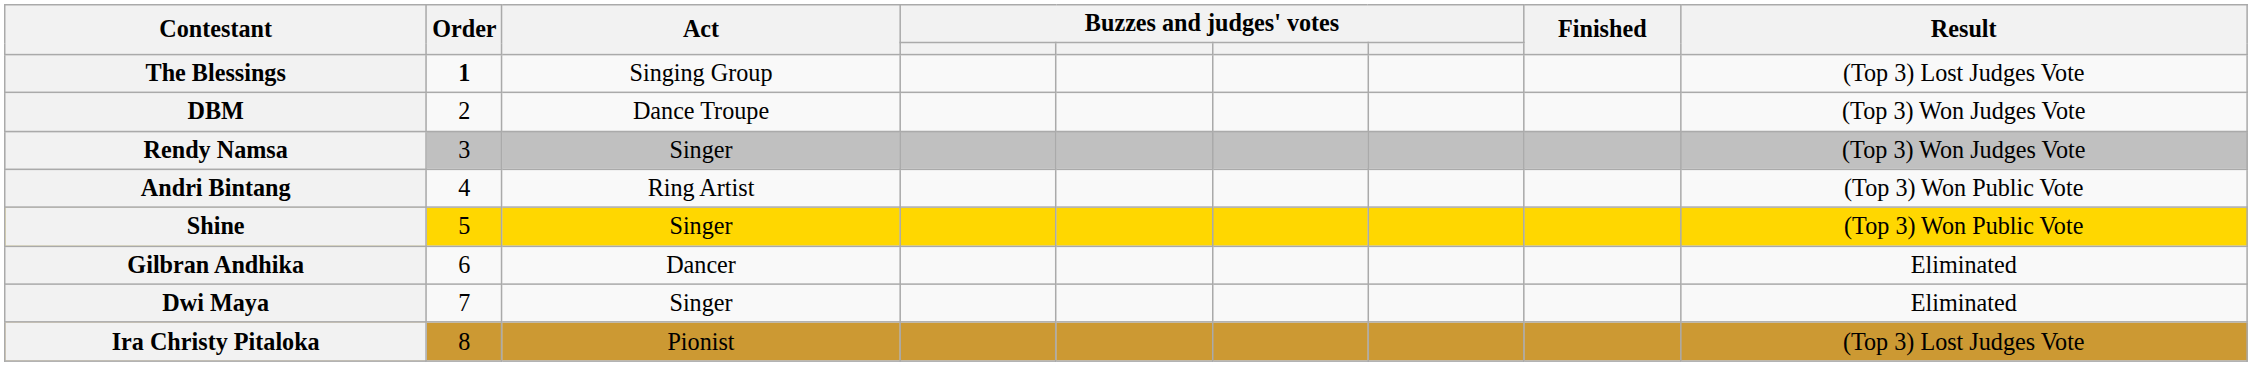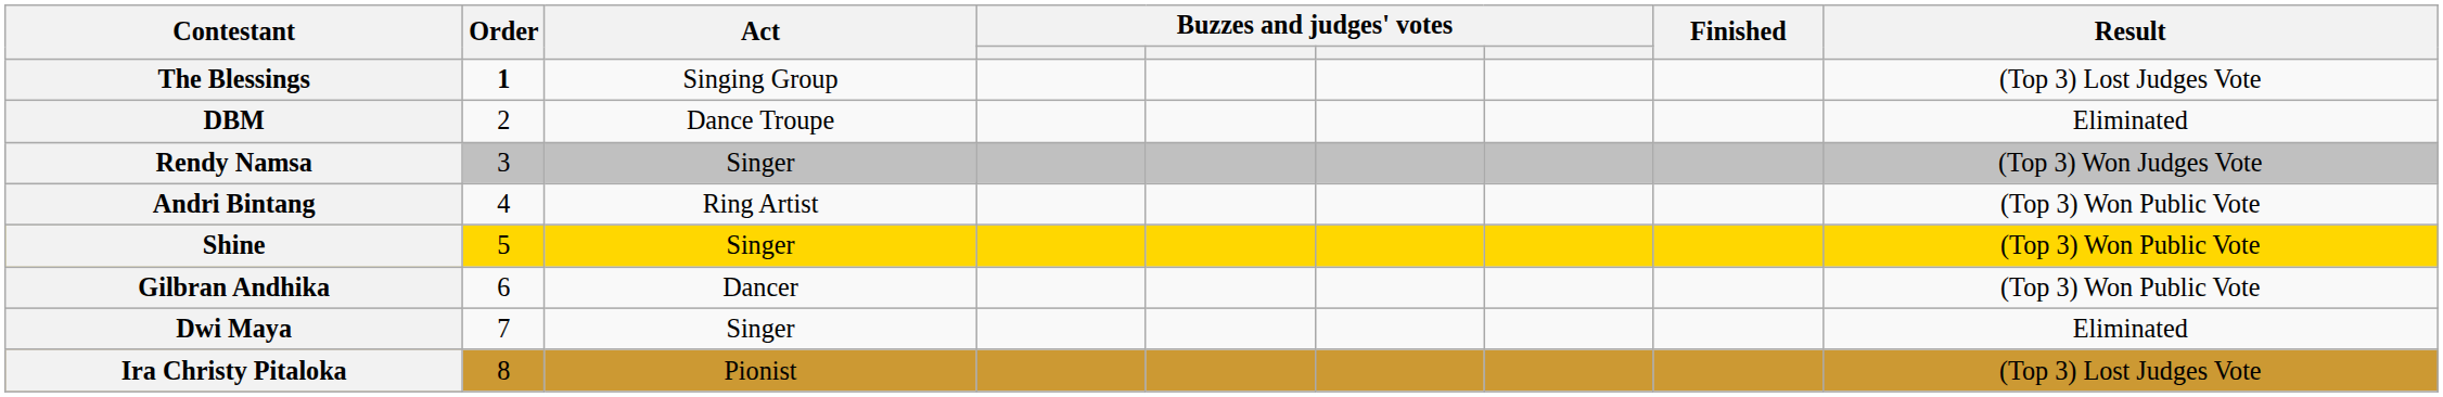DBM | Result: (Top 3) Won Judges Vote -> Eliminated
Gilbran Andhika | Result: Eliminated -> (Top 3) Won Public Vote
